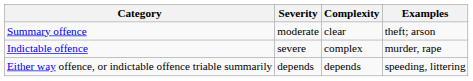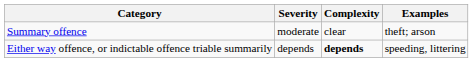- row: Indictable offence | severe | complex | murder, rape
Either way offence, or indictable offence triable summarily | Complexity: normal -> bold
